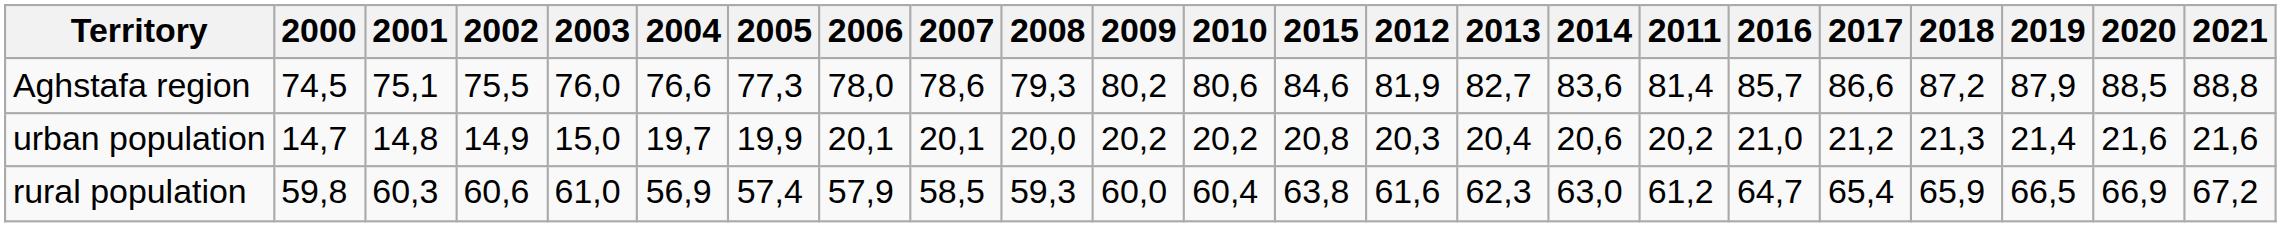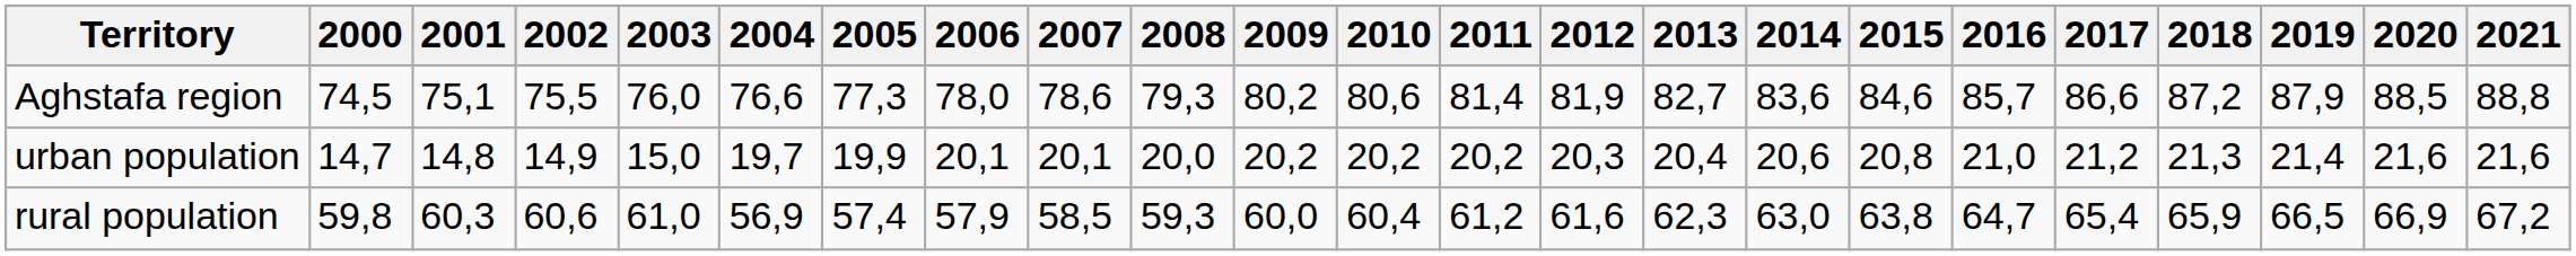columns swapped: 2011 <-> 2015
